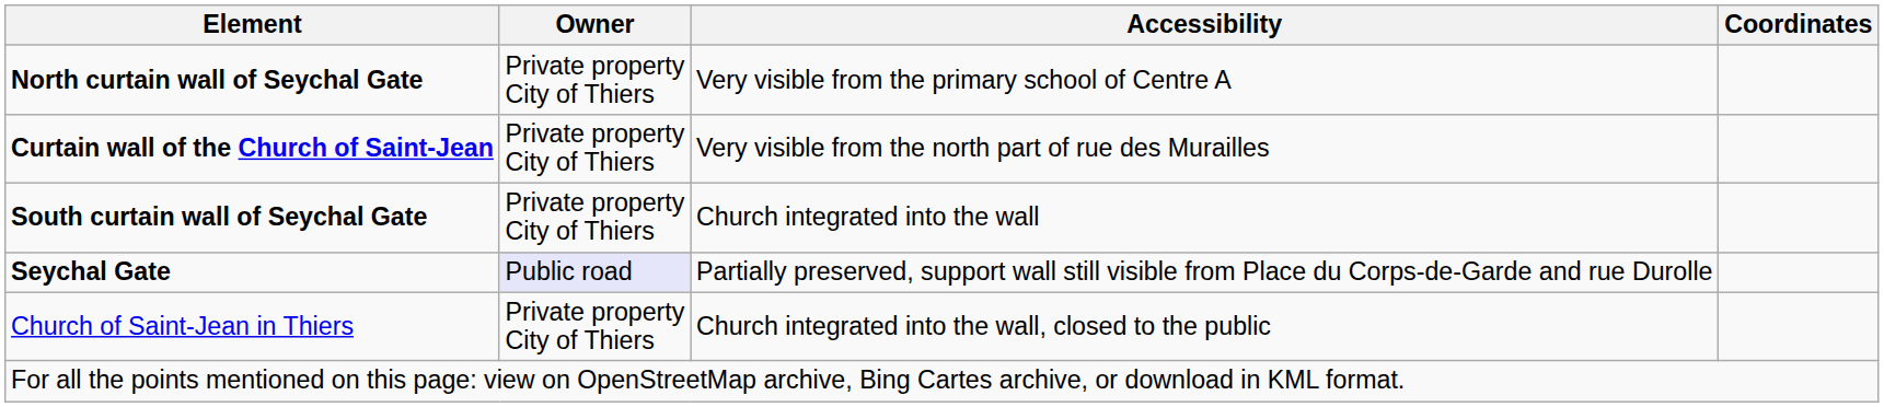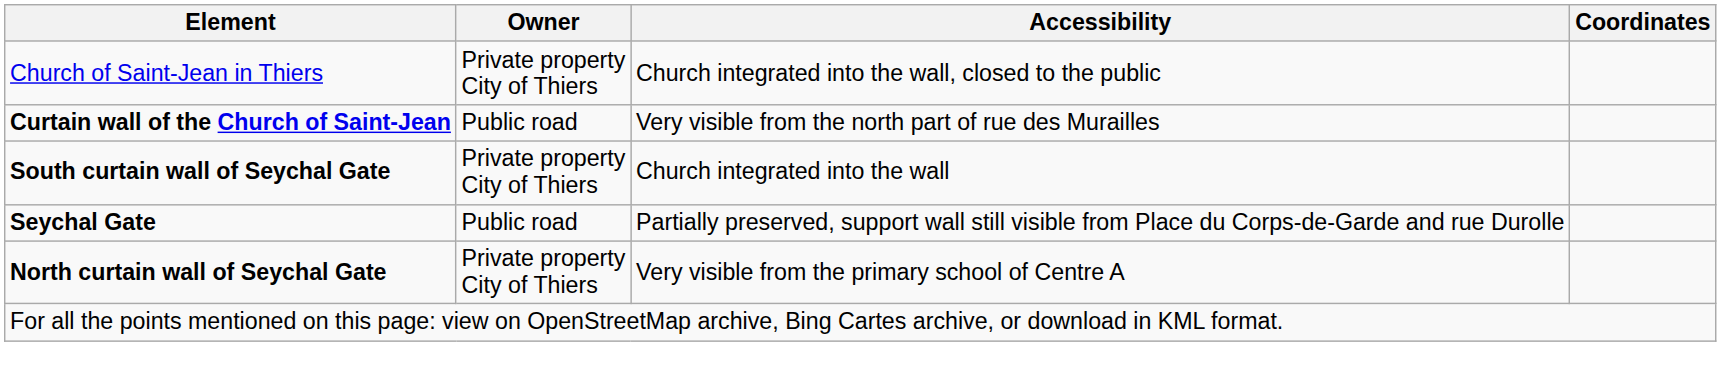rows swapped: Church of Saint-Jean in Thiers <-> North curtain wall of Seychal Gate
Curtain wall of the Church of Saint-Jean | Owner: Private property City of Thiers -> Public road
Seychal Gate | Owner: lavender background -> no background
